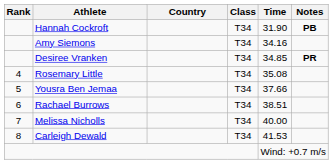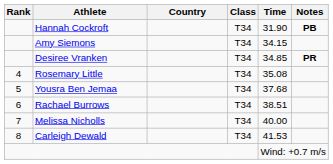Amy Siemons | Time: 34.16 -> 34.15
Yousra Ben Jemaa | Time: 37.66 -> 37.68
